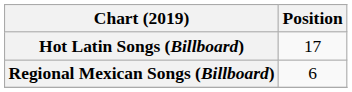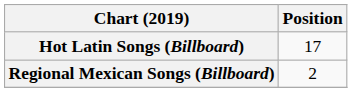Regional Mexican Songs (Billboard) | Position: 6 -> 2
